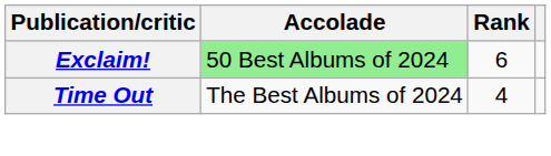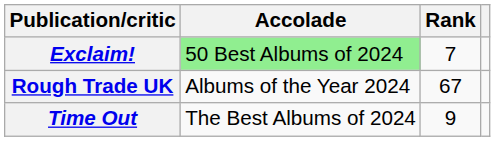Exclaim! | Rank: 6 -> 7
+ row: Rough Trade UK | Albums of the Year 2024 | 67
Time Out | Rank: 4 -> 9
